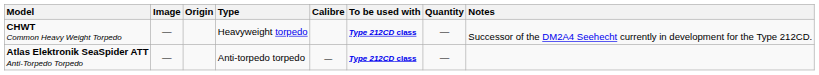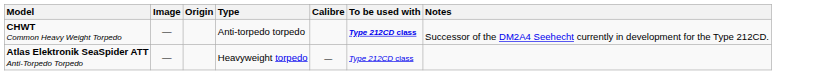- column: Quantity | — | —
CHWT Common Heavy Weight Torpedo | Type: Heavyweight torpedo -> Anti-torpedo torpedo
Atlas Elektronik SeaSpider ATT Anti-Torpedo Torpedo | Type: Anti-torpedo torpedo -> Heavyweight torpedo
Atlas Elektronik SeaSpider ATT Anti-Torpedo Torpedo | To be used with: bold -> normal
